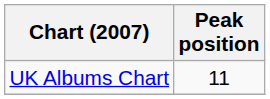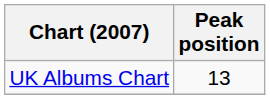UK Albums Chart | Peak position: 11 -> 13
